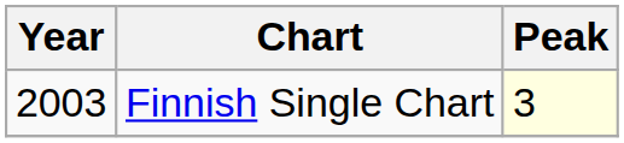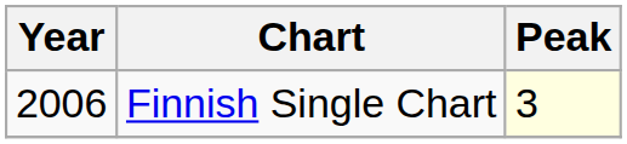Finnish Single Chart | Year: 2003 -> 2006
